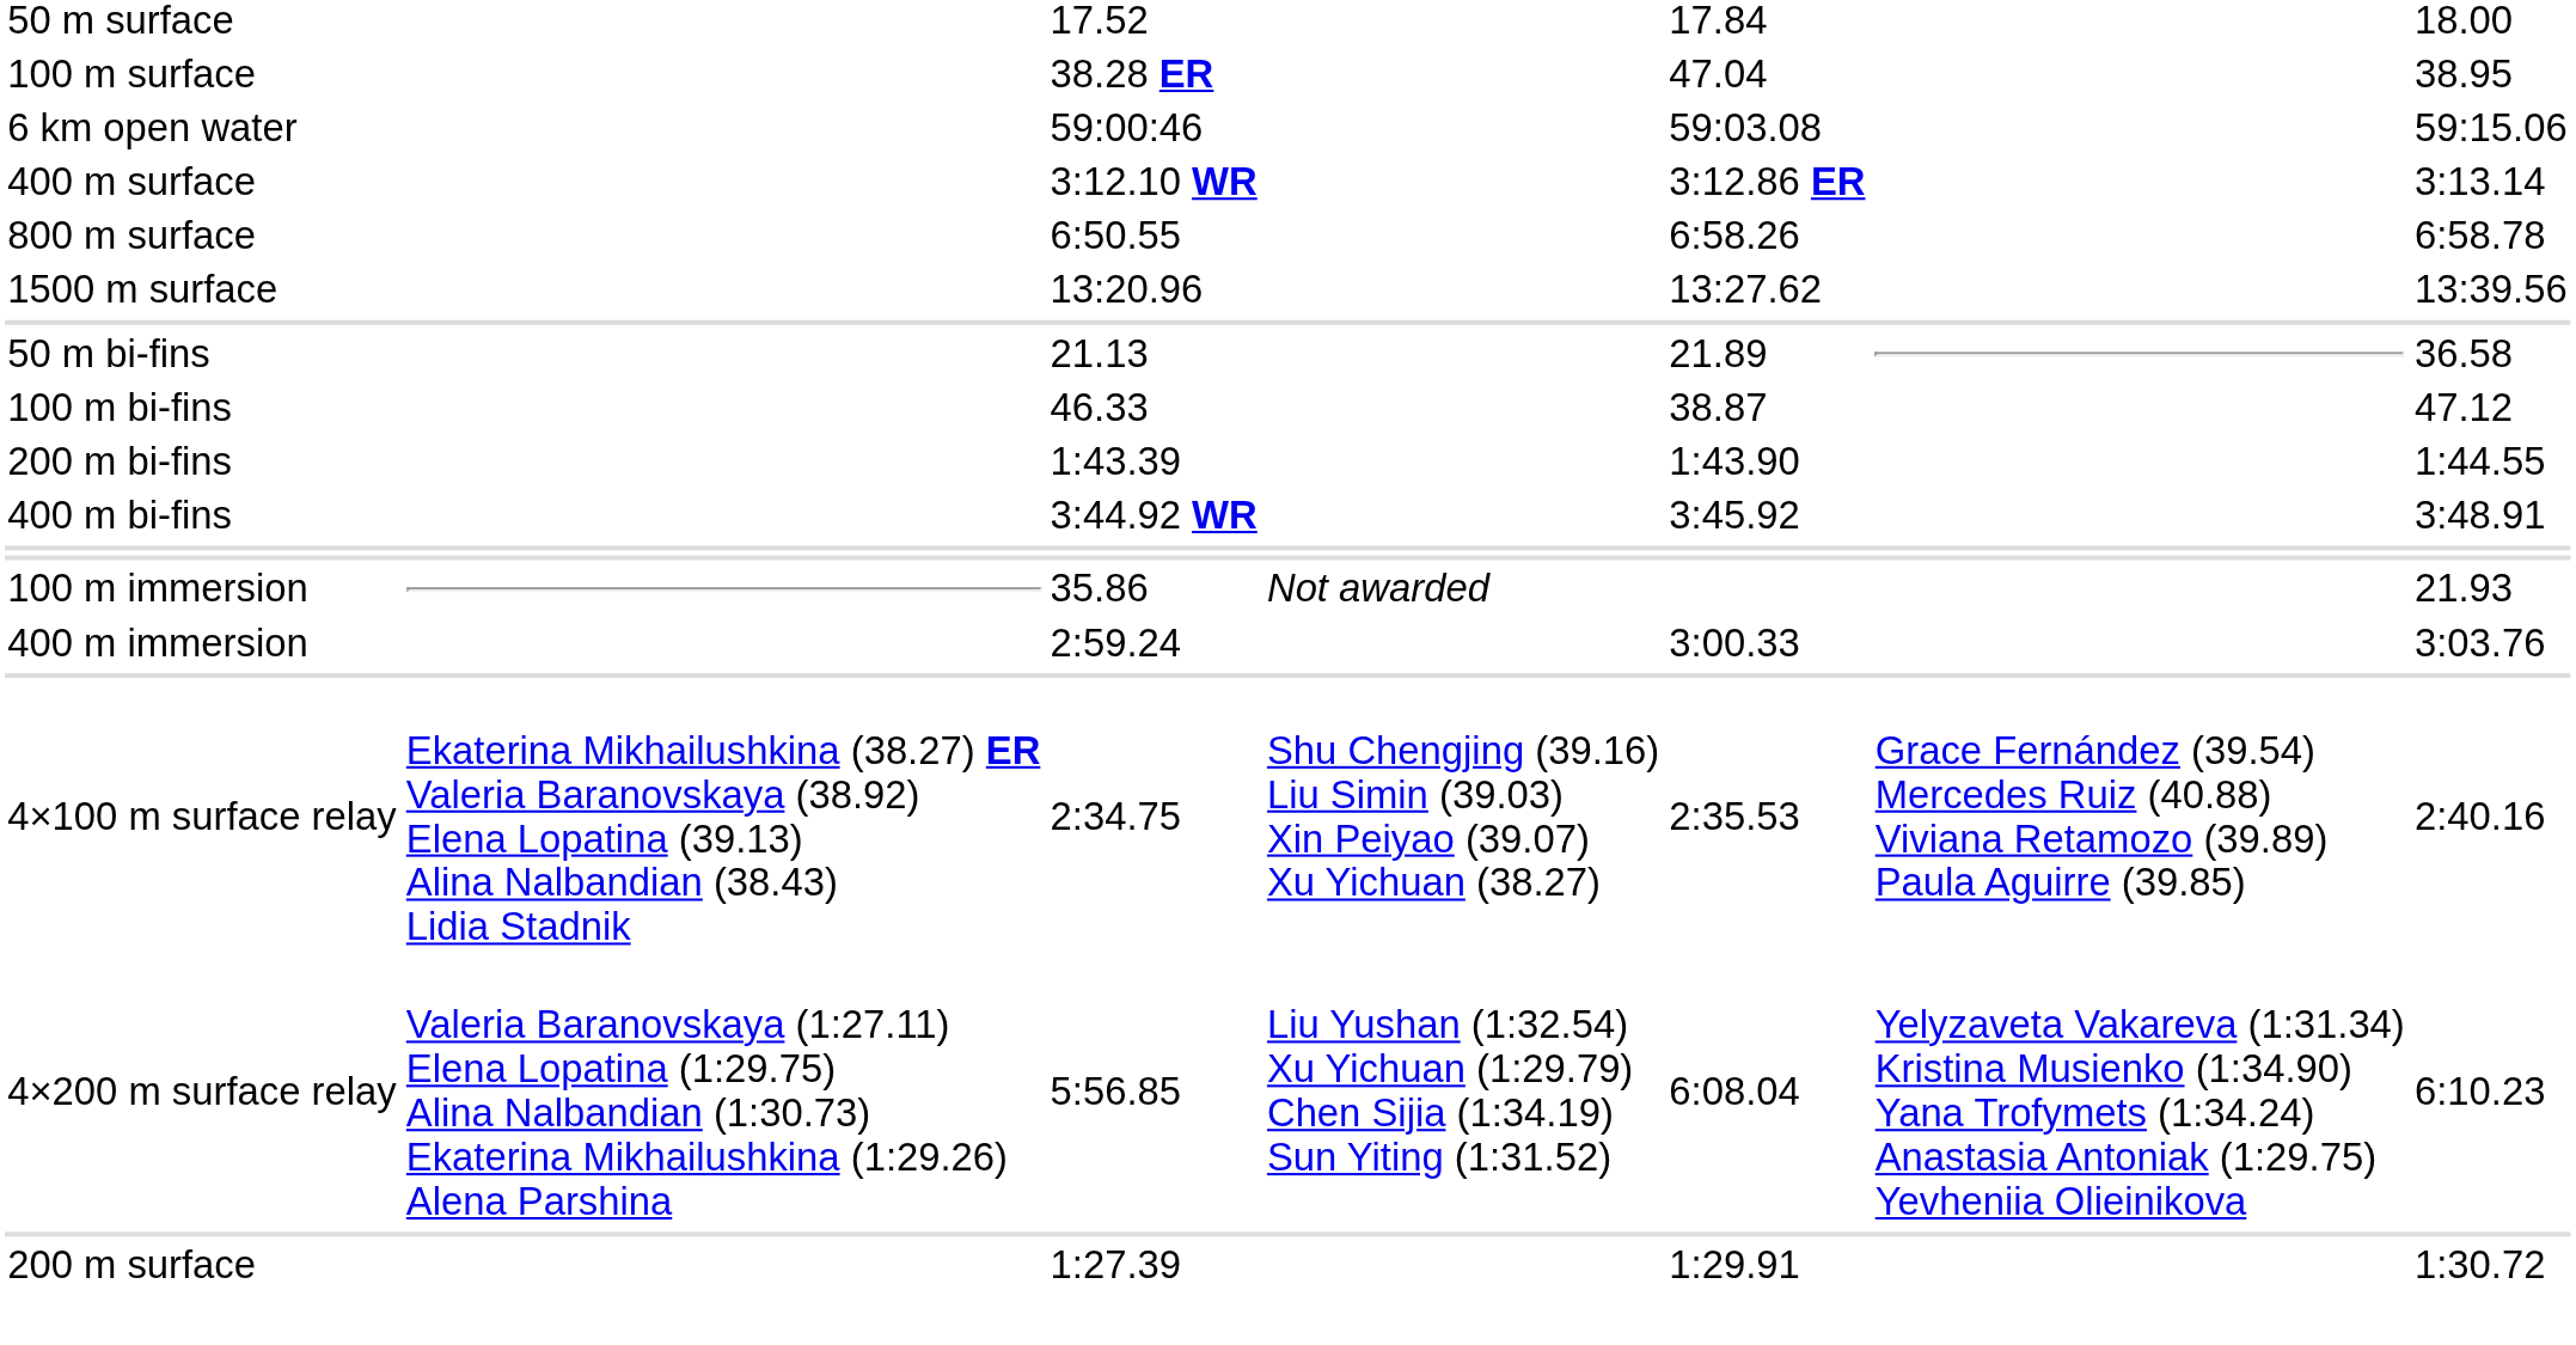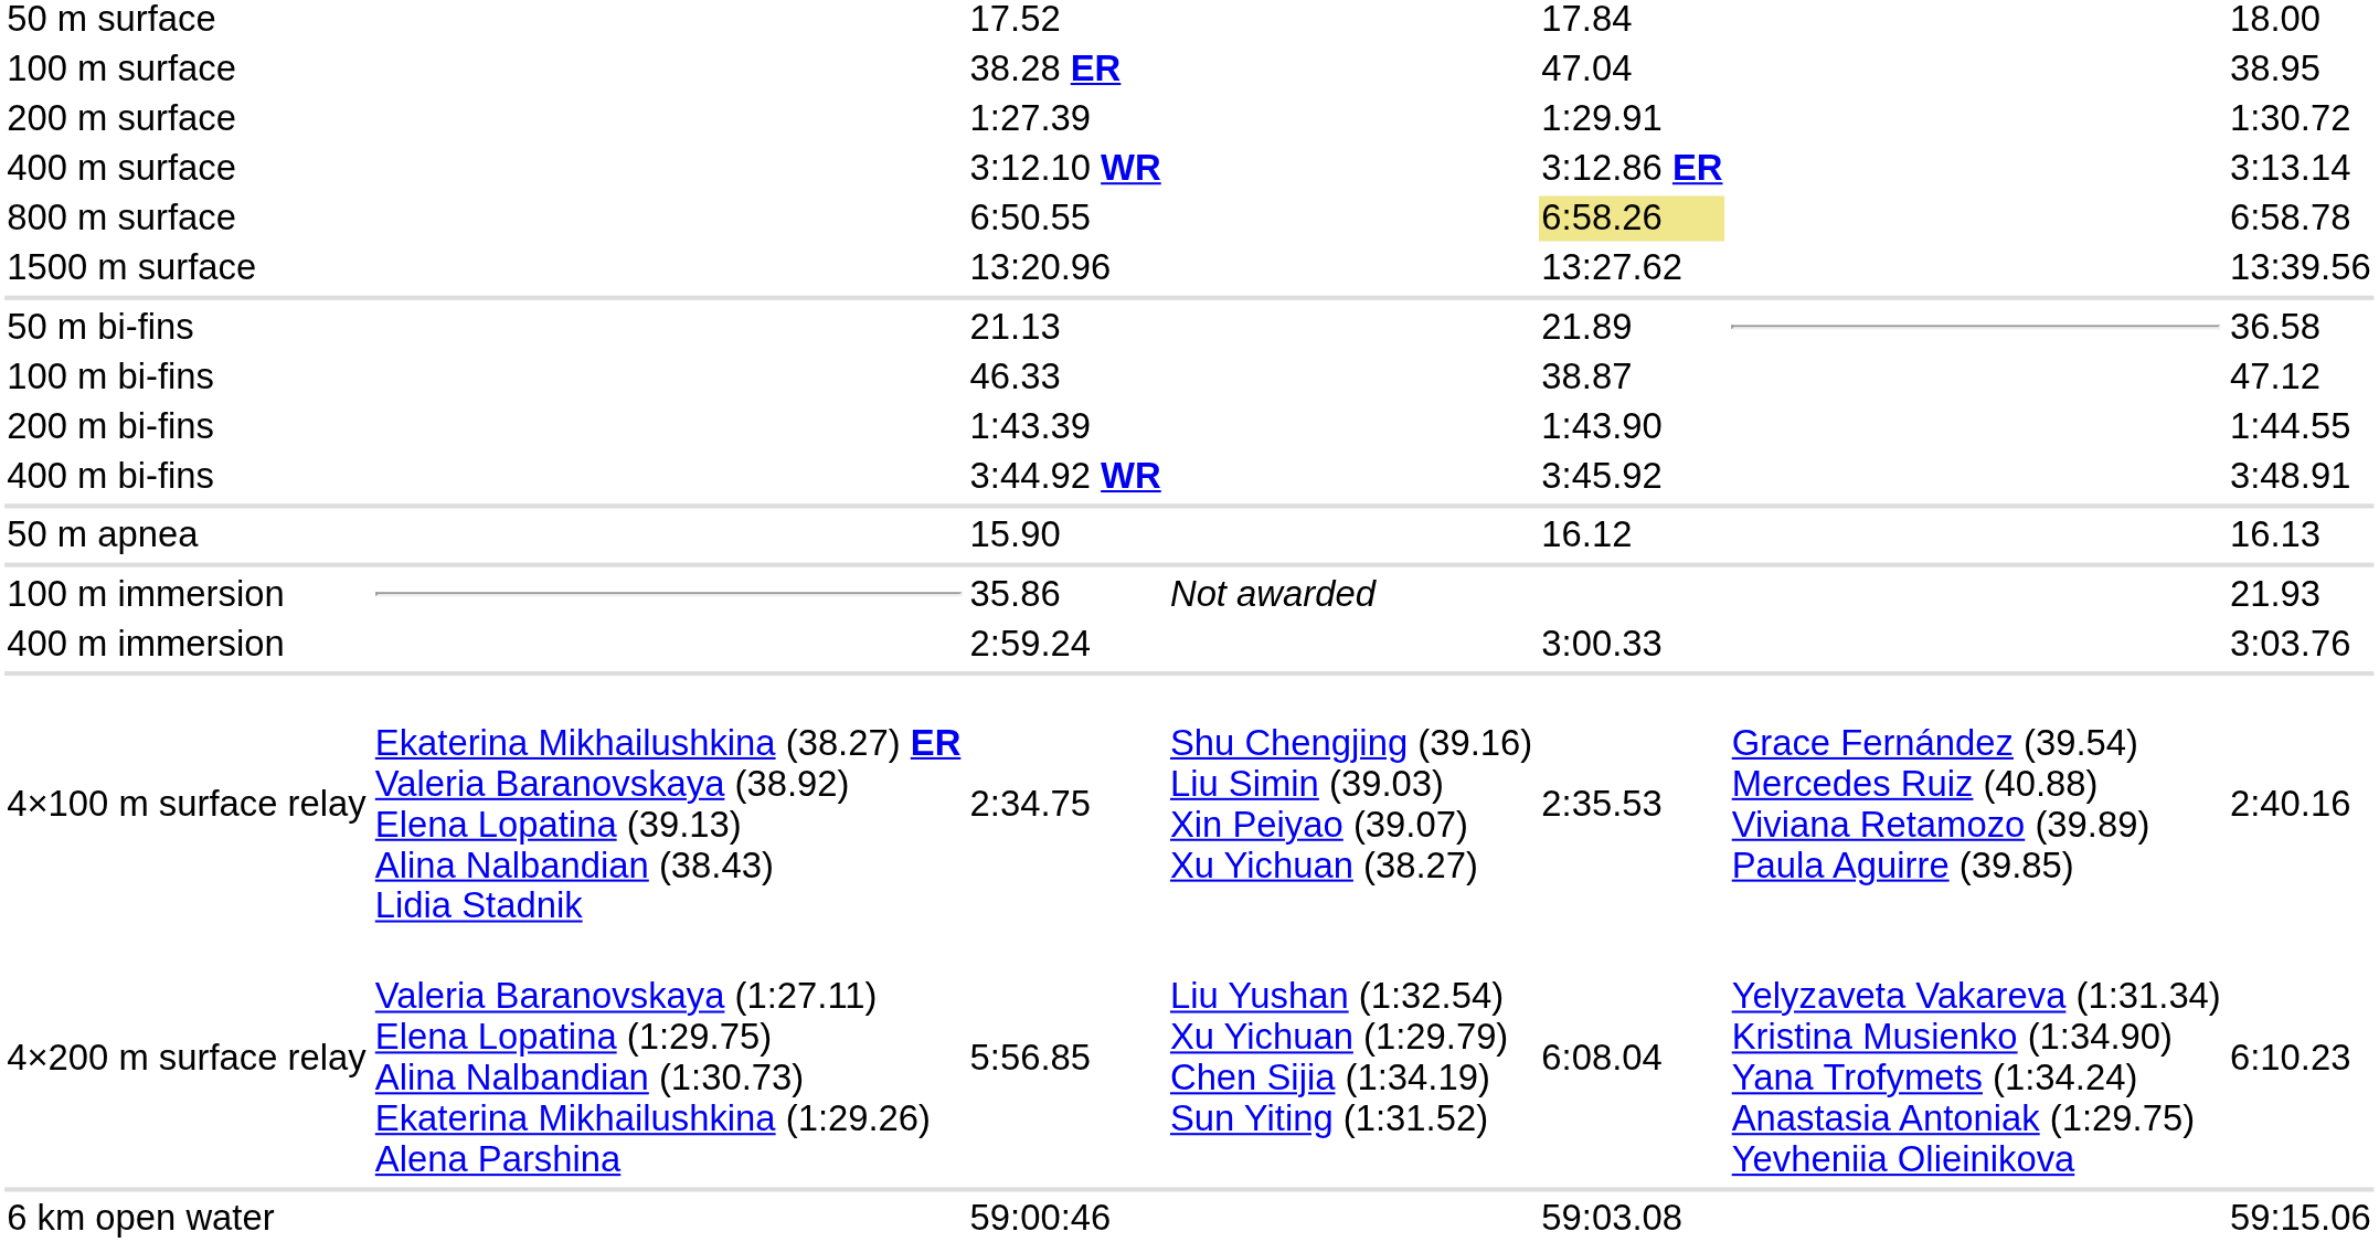rows swapped: 200 m surface <-> 6 km open water
800 m surface | column 5: no background -> khaki background
+ row: 50 m apnea | 15.90 | 16.12 | 16.13
